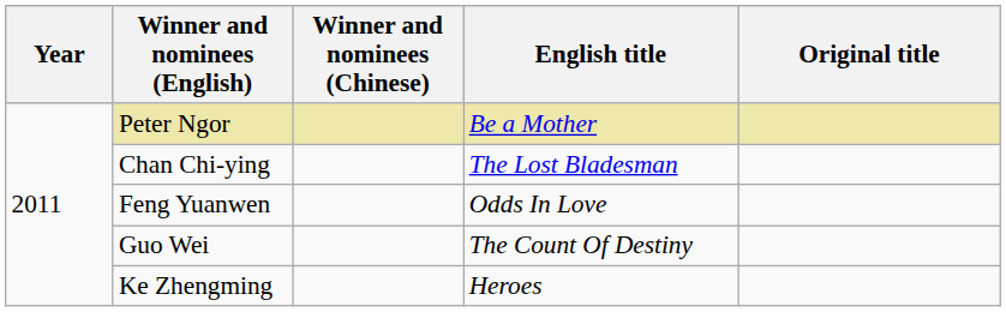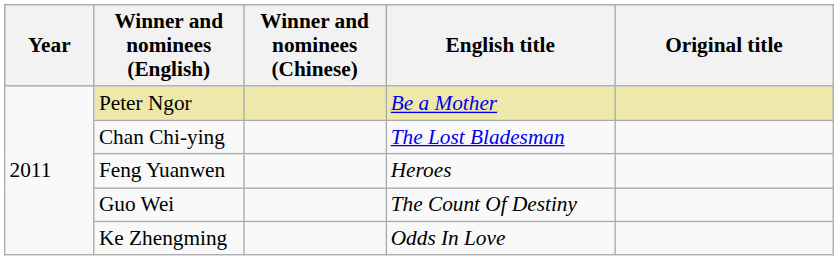Feng Yuanwen | English title: Odds In Love -> Heroes
Ke Zhengming | English title: Heroes -> Odds In Love
